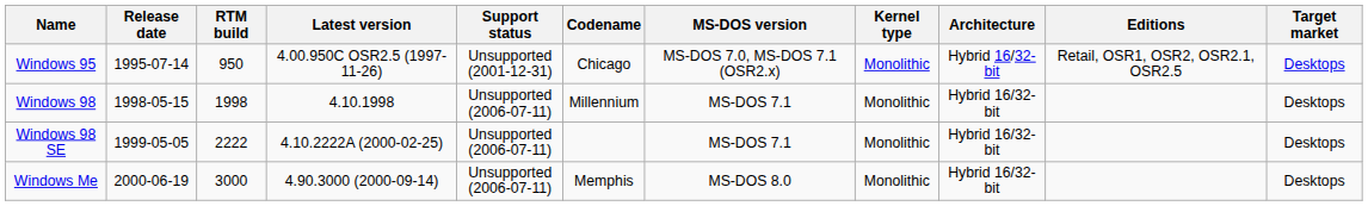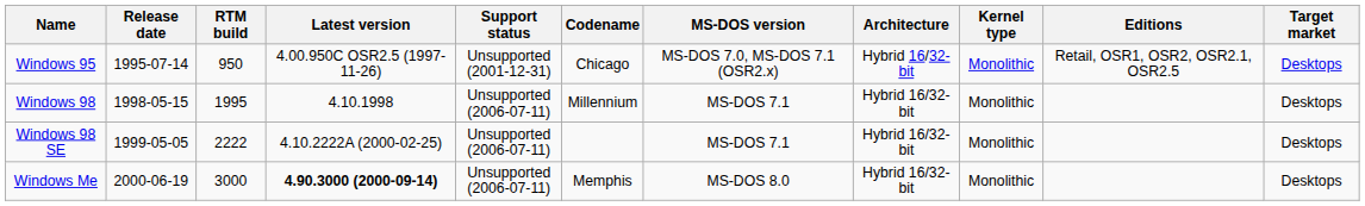columns swapped: Kernel type <-> Architecture
Windows 98 | RTM build: 1998 -> 1995
Windows Me | Latest version: normal -> bold
